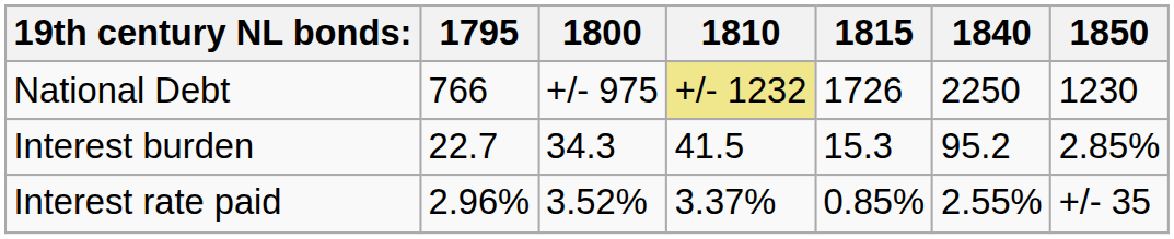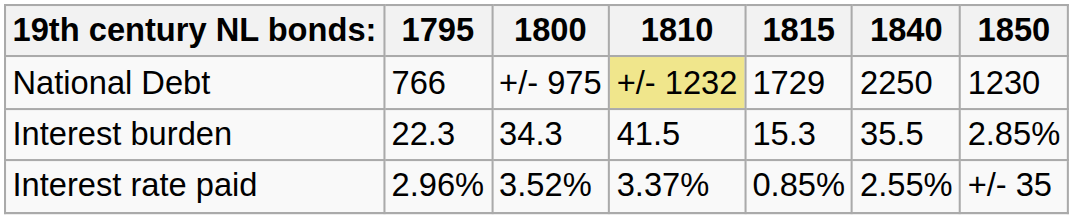National Debt | 1815: 1726 -> 1729
Interest burden | 1795: 22.7 -> 22.3
Interest burden | 1840: 95.2 -> 35.5
